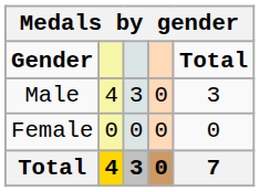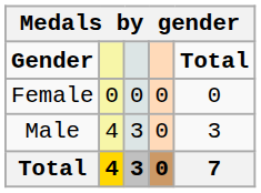rows swapped: Male <-> Female
